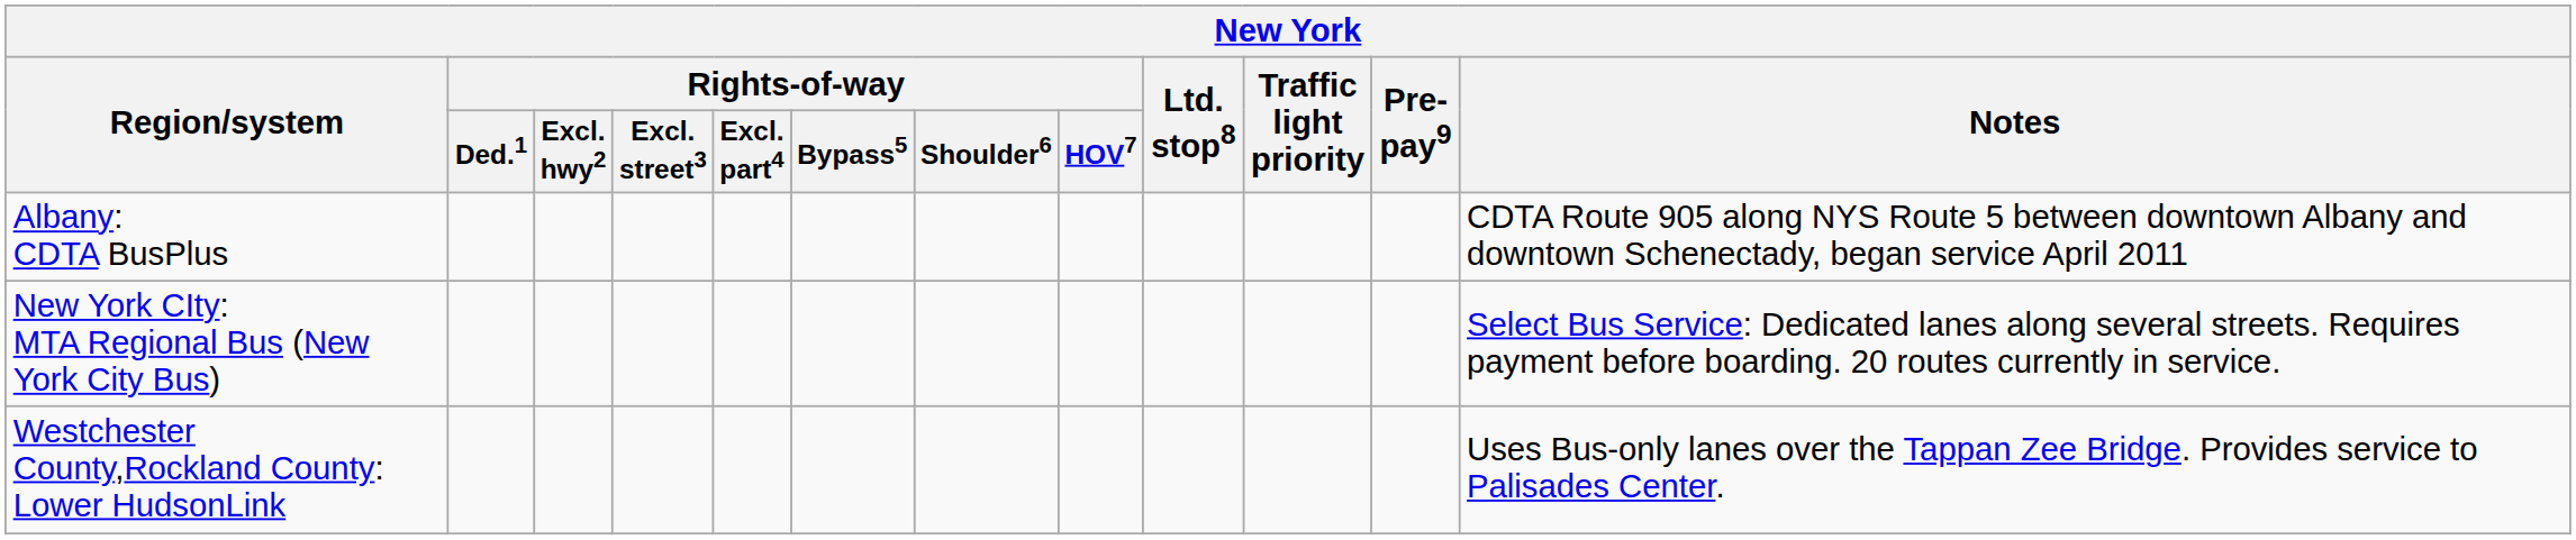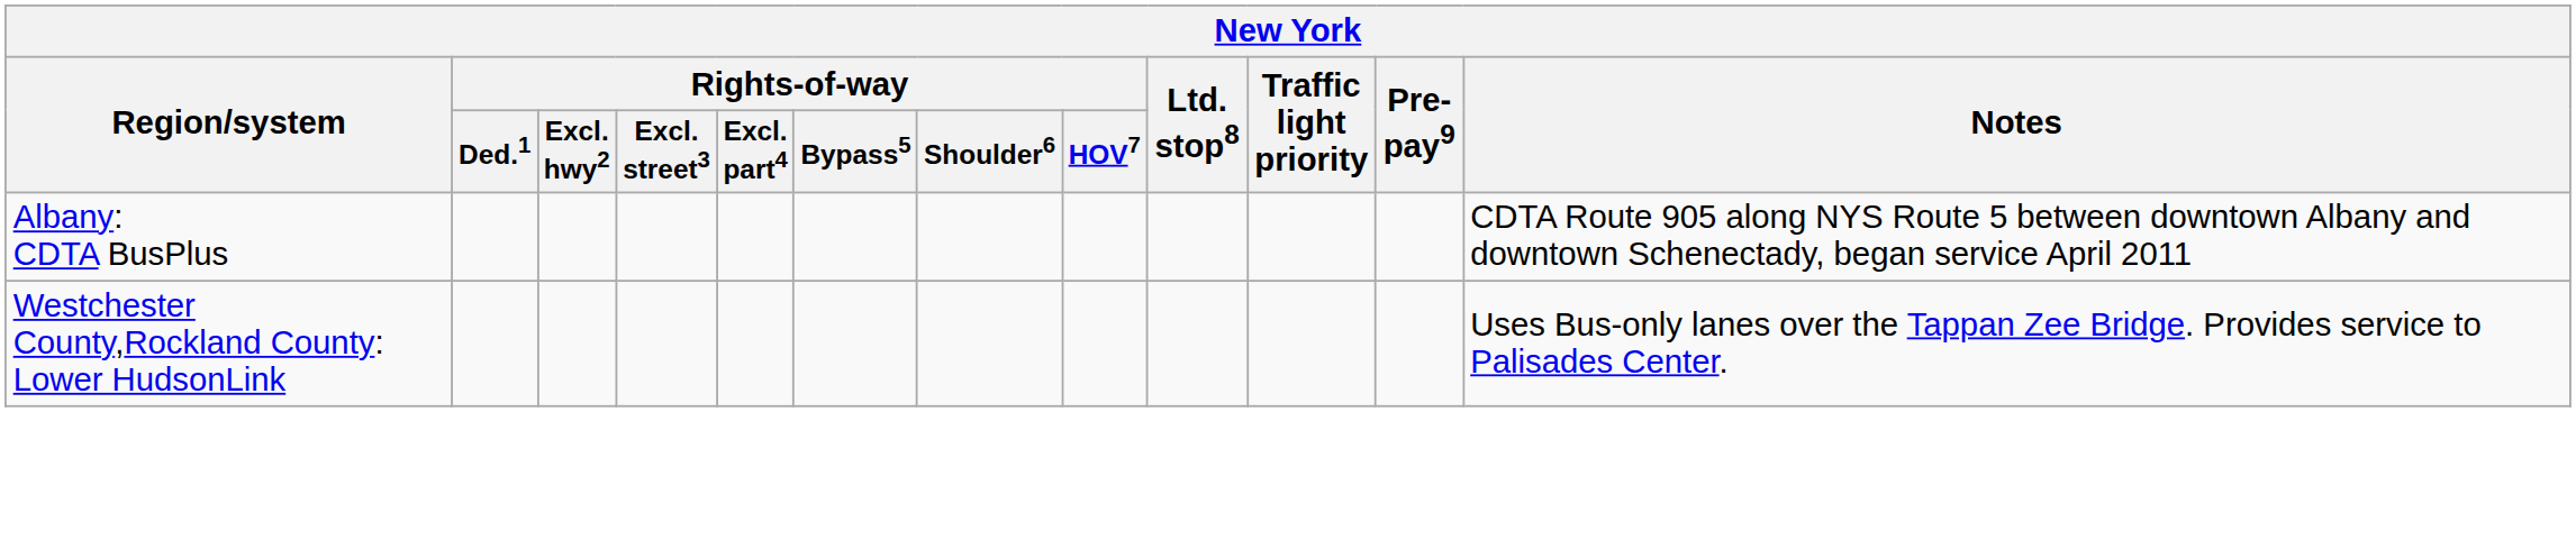- row: New York CIty: MTA Regional Bus (New York City Bus) | Select Bus Service: Dedicated lanes along several streets. Requires payment before boarding. 20 routes currently in service.
